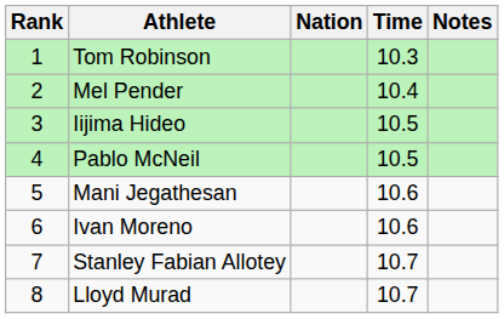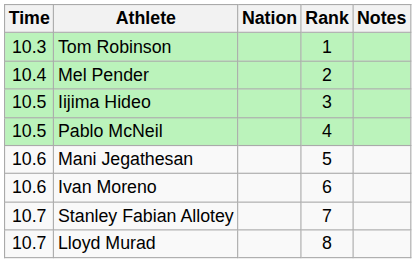columns swapped: Rank <-> Time
